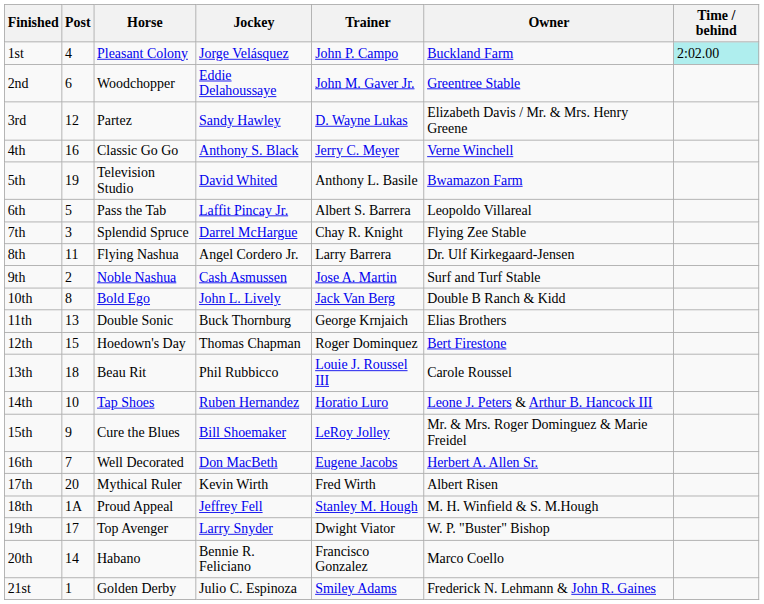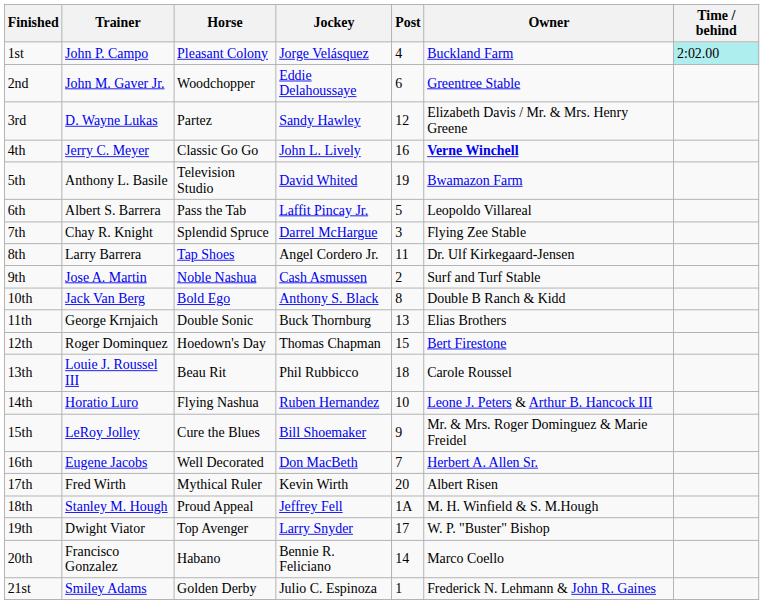columns swapped: Post <-> Trainer
4th | Jockey: Anthony S. Black -> John L. Lively
4th | Owner: normal -> bold
8th | Horse: Flying Nashua -> Tap Shoes
10th | Jockey: John L. Lively -> Anthony S. Black
14th | Horse: Tap Shoes -> Flying Nashua
